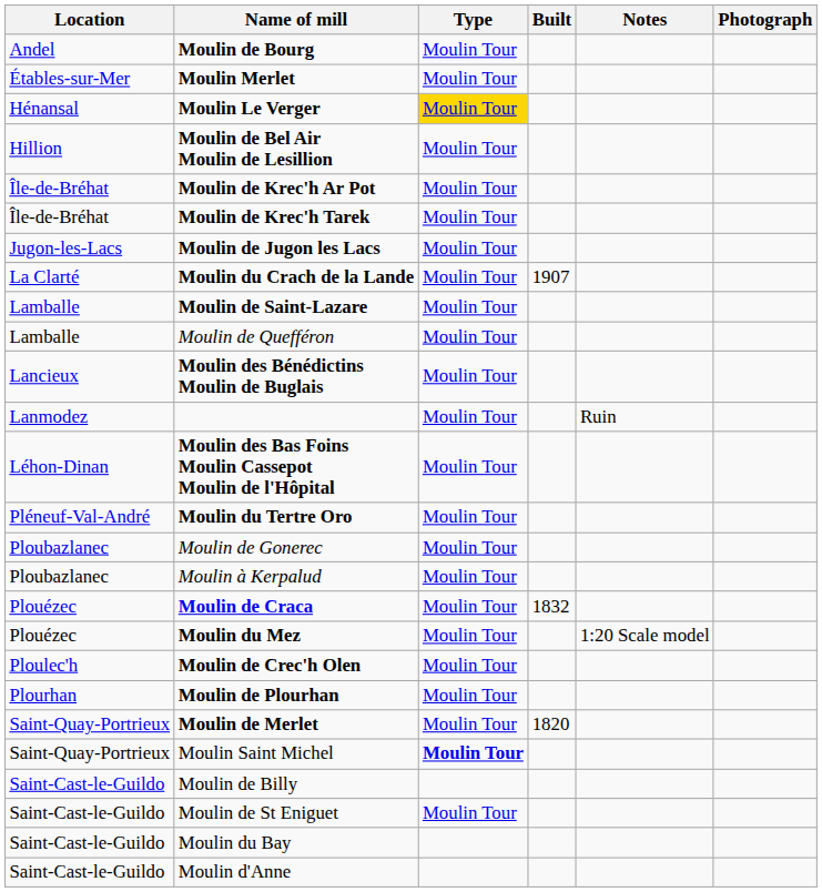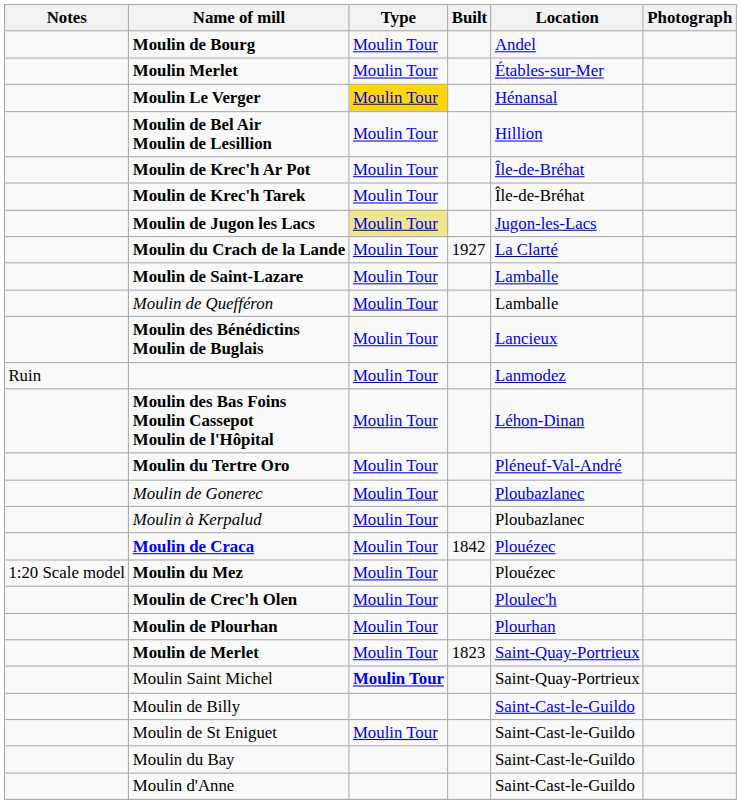columns swapped: Location <-> Notes
Moulin de Jugon les Lacs | Type: no background -> khaki background
Moulin du Crach de la Lande | Built: 1907 -> 1927
Moulin de Craca | Built: 1832 -> 1842
Moulin de Merlet | Built: 1820 -> 1823
